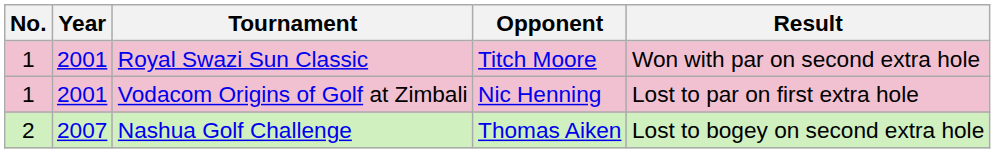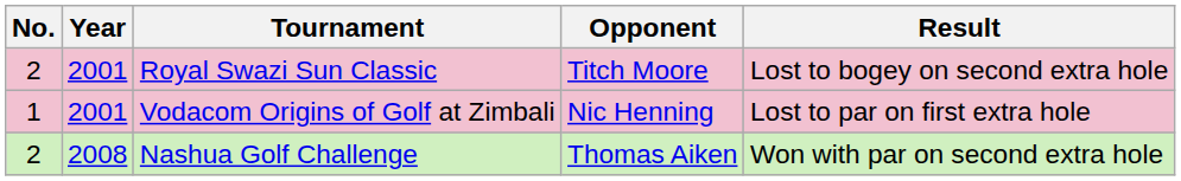Royal Swazi Sun Classic | No.: 1 -> 2
Royal Swazi Sun Classic | Result: Won with par on second extra hole -> Lost to bogey on second extra hole
Nashua Golf Challenge | Year: 2007 -> 2008
Nashua Golf Challenge | Result: Lost to bogey on second extra hole -> Won with par on second extra hole
